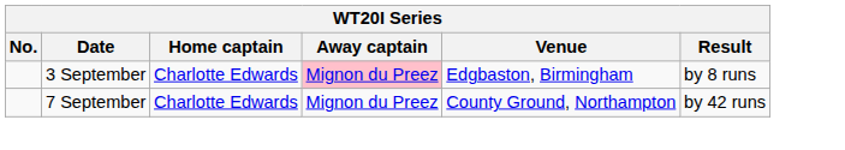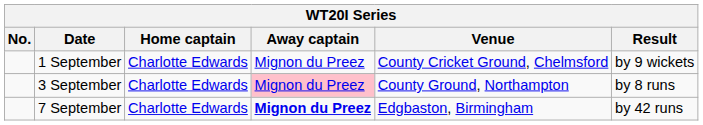+ row: 1 September | Charlotte Edwards | Mignon du Preez | County Cricket Ground, Chelmsford | by 9 wickets
3 September | Venue: Edgbaston, Birmingham -> County Ground, Northampton
7 September | Away captain: normal -> bold
7 September | Venue: County Ground, Northampton -> Edgbaston, Birmingham
